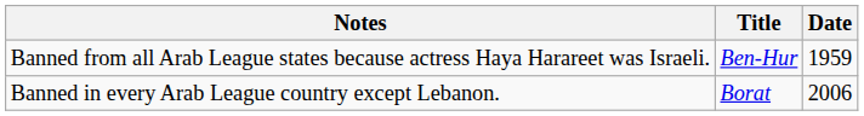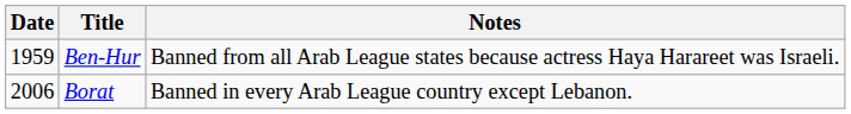columns swapped: Date <-> Notes
